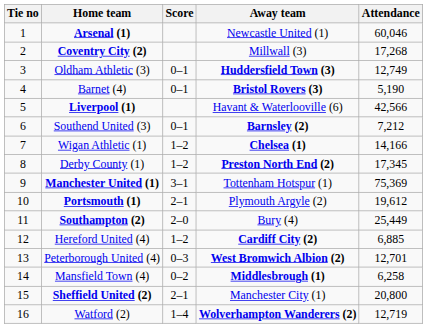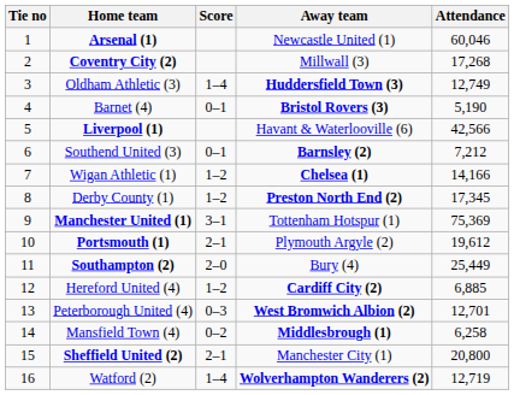Oldham Athletic (3) | Score: 0–1 -> 1–4
